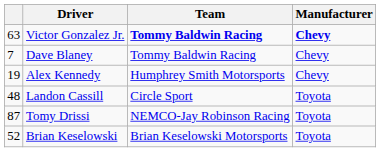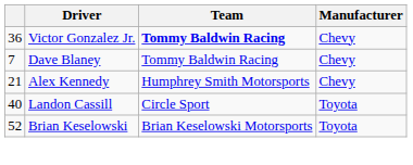Victor Gonzalez Jr. | column 1: 63 -> 36
Victor Gonzalez Jr. | Manufacturer: bold -> normal
Alex Kennedy | column 1: 19 -> 21
Landon Cassill | column 1: 48 -> 40
- row: 87 | Tomy Drissi | NEMCO-Jay Robinson Racing | Toyota
